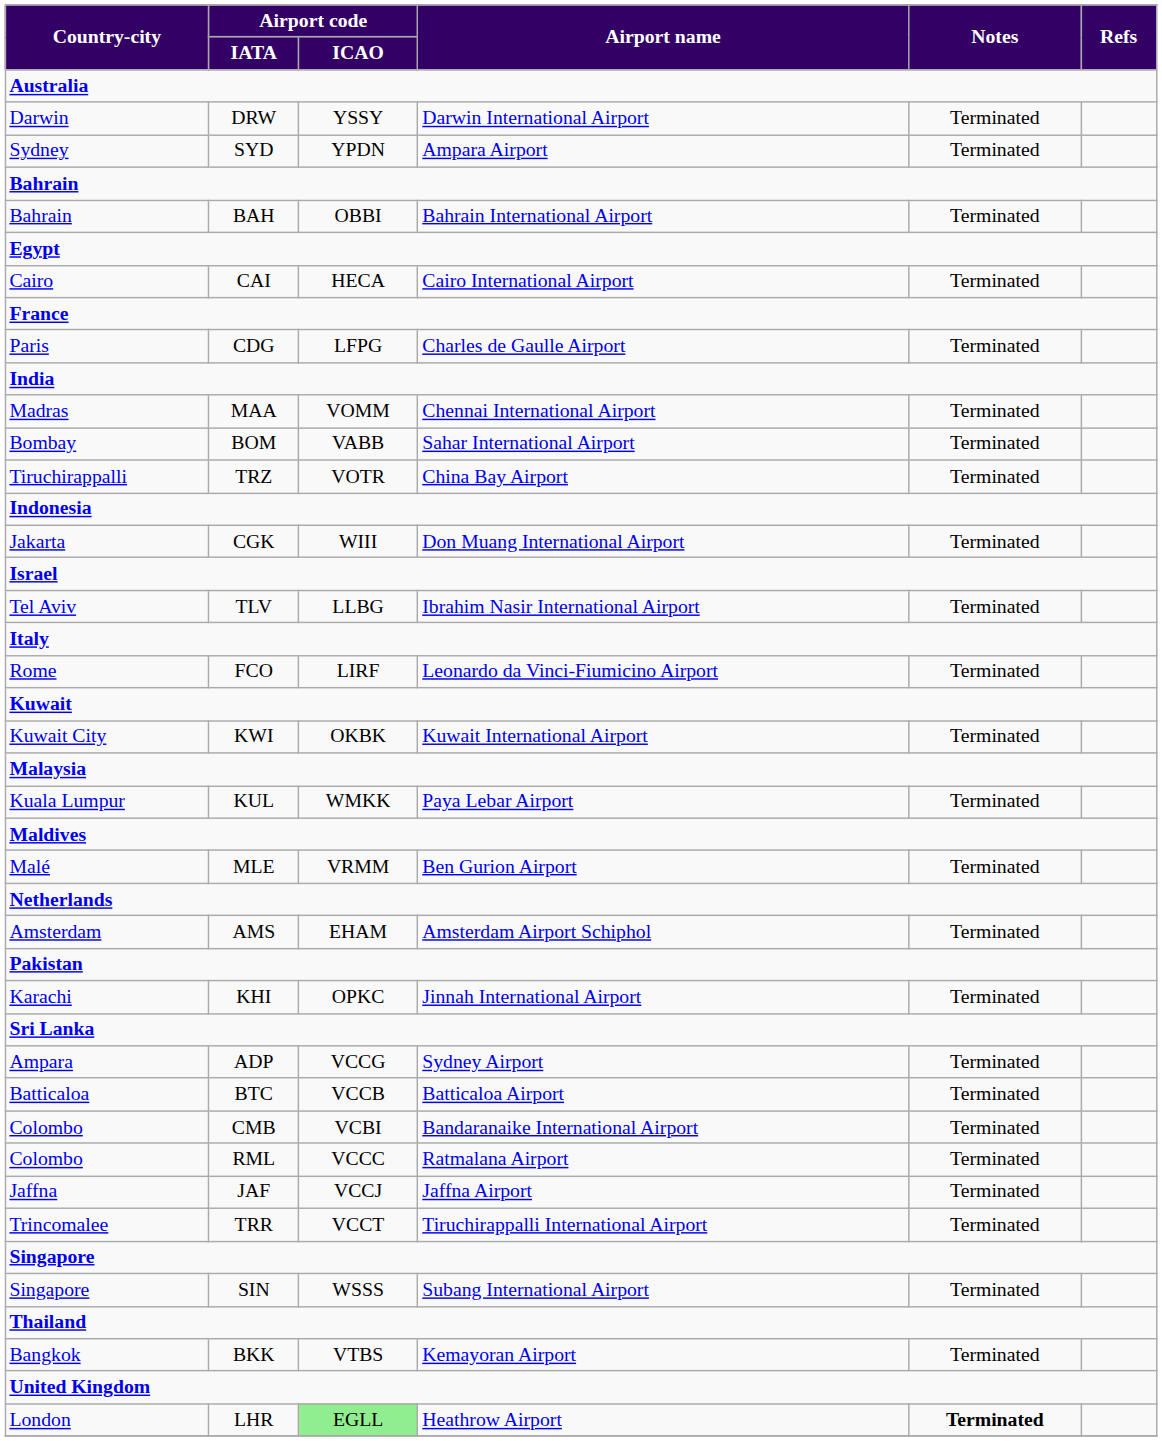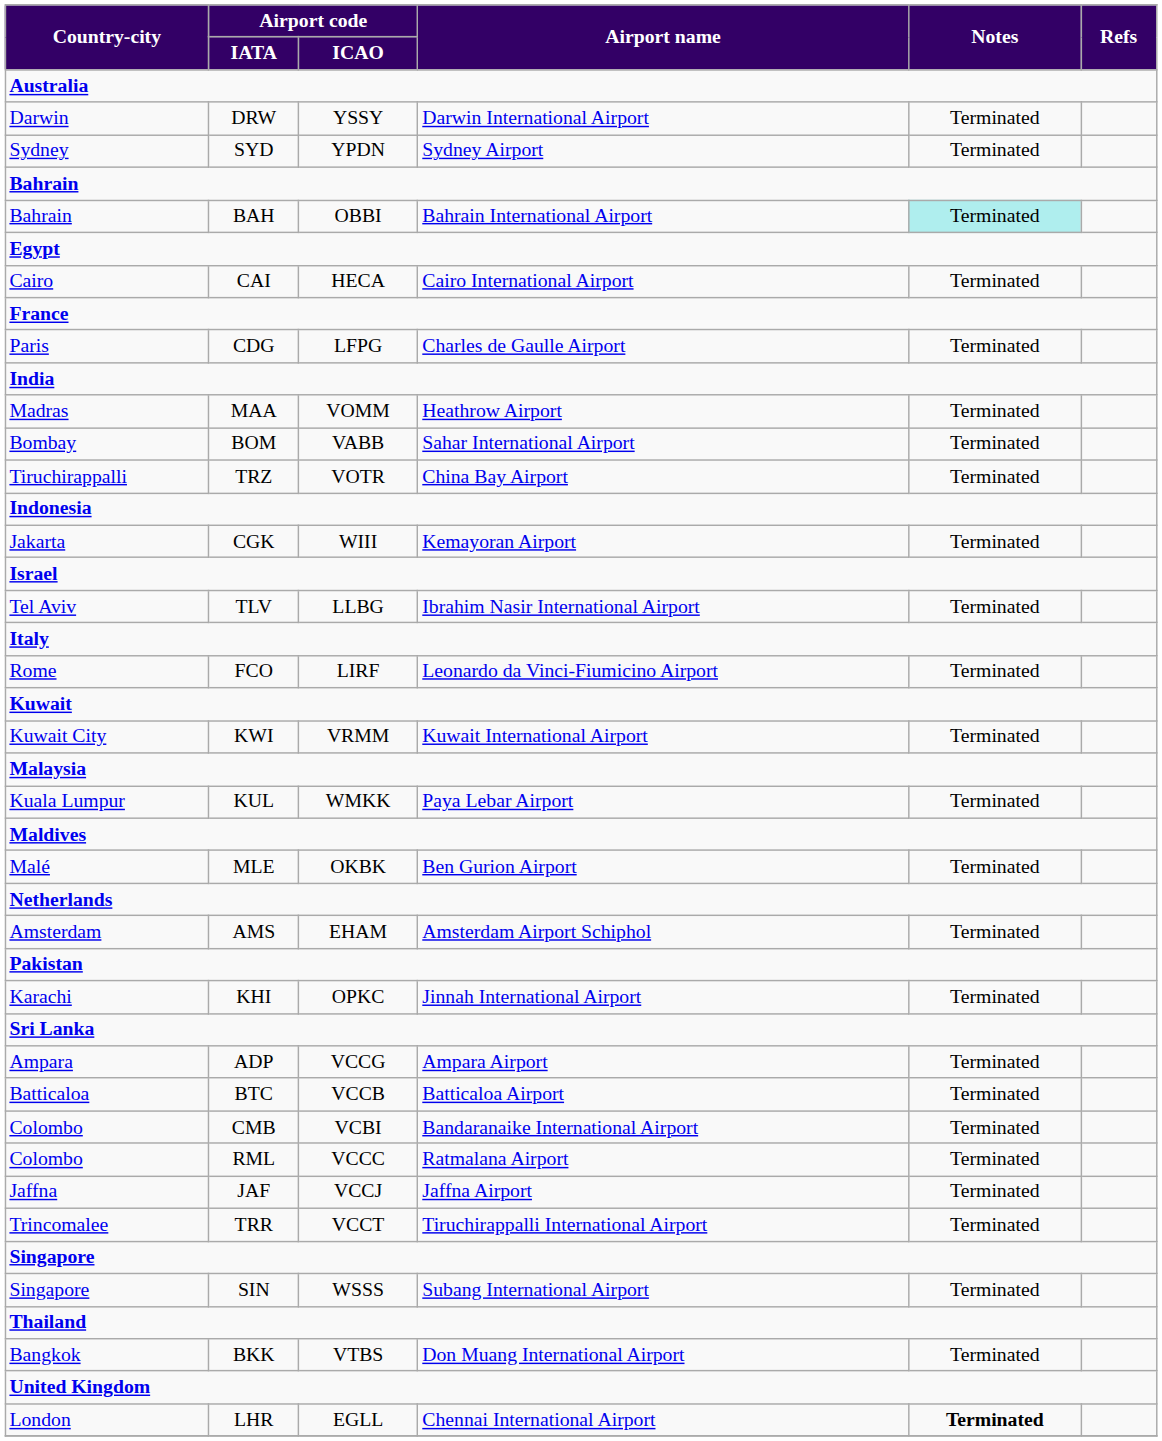SYD | Airport name: Ampara Airport -> Sydney Airport
BAH | Notes: no background -> paleturquoise background
MAA | Airport name: Chennai International Airport -> Heathrow Airport
CGK | Airport name: Don Muang International Airport -> Kemayoran Airport
KWI | Airport code / ICAO: OKBK -> VRMM
MLE | Airport code / ICAO: VRMM -> OKBK
ADP | Airport name: Sydney Airport -> Ampara Airport
BKK | Airport name: Kemayoran Airport -> Don Muang International Airport
LHR | Airport code / ICAO: lightgreen background -> no background
LHR | Airport name: Heathrow Airport -> Chennai International Airport
